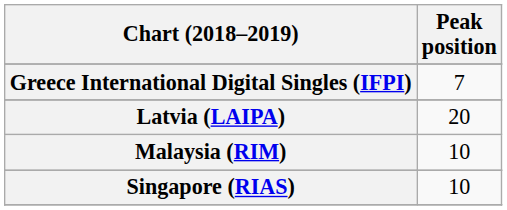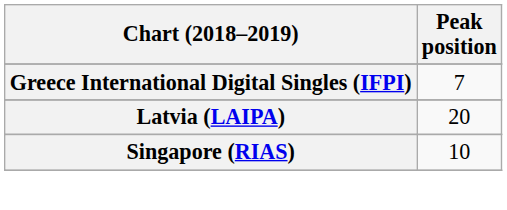- row: Malaysia (RIM) | 10
